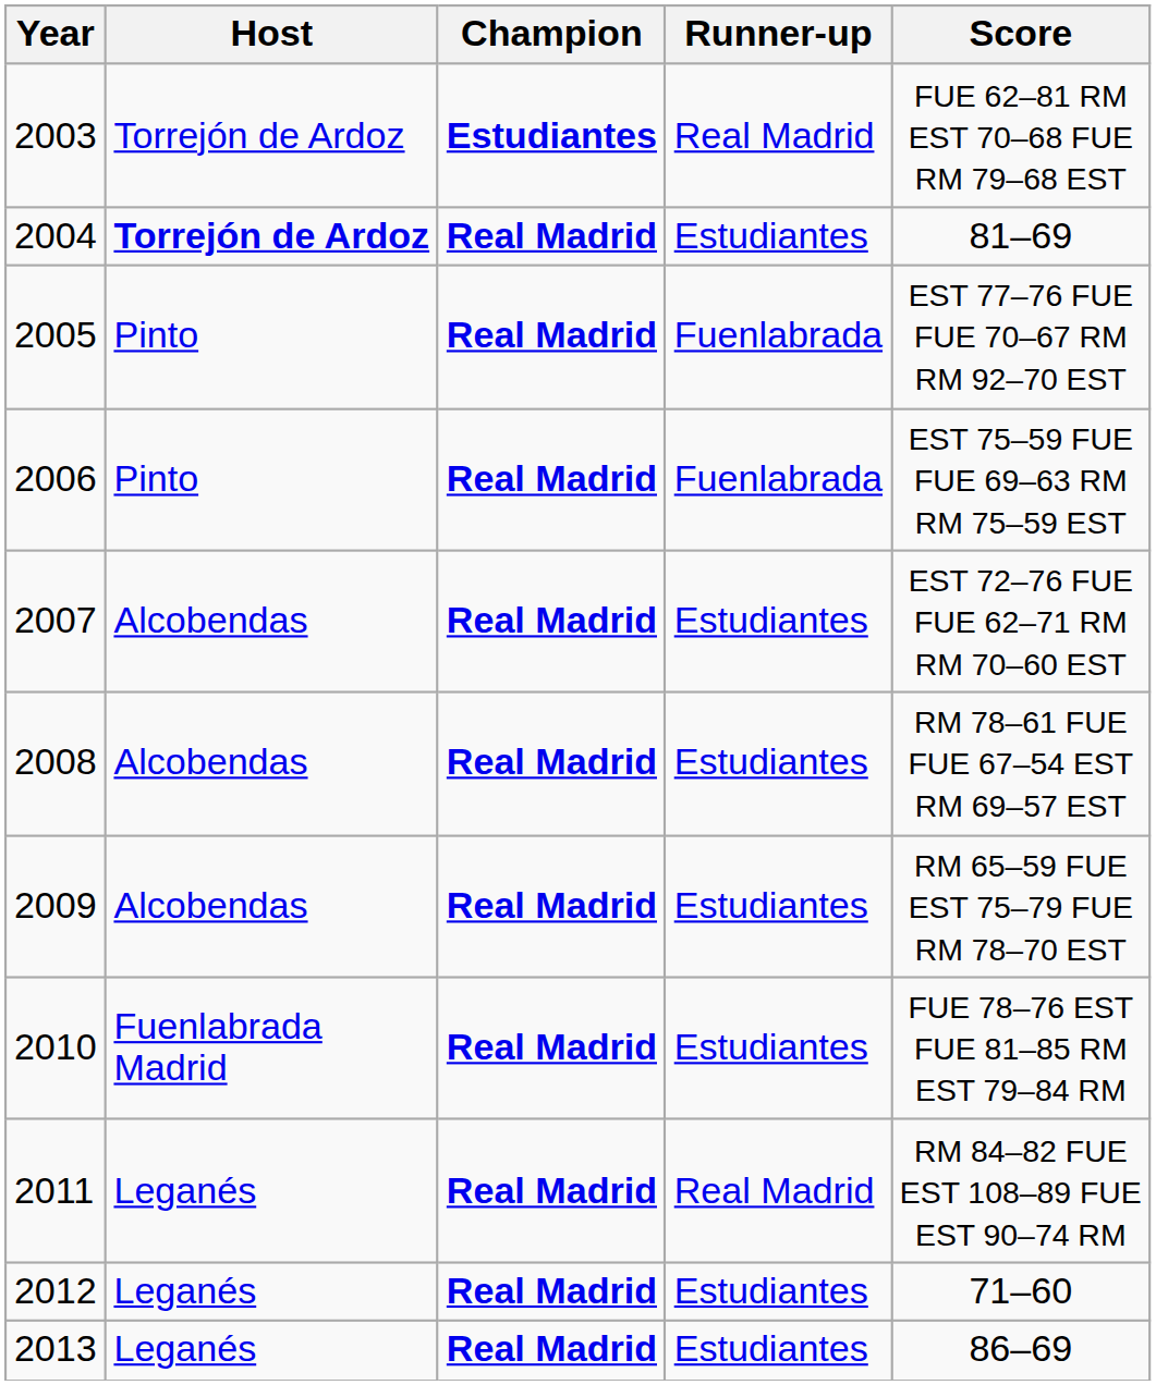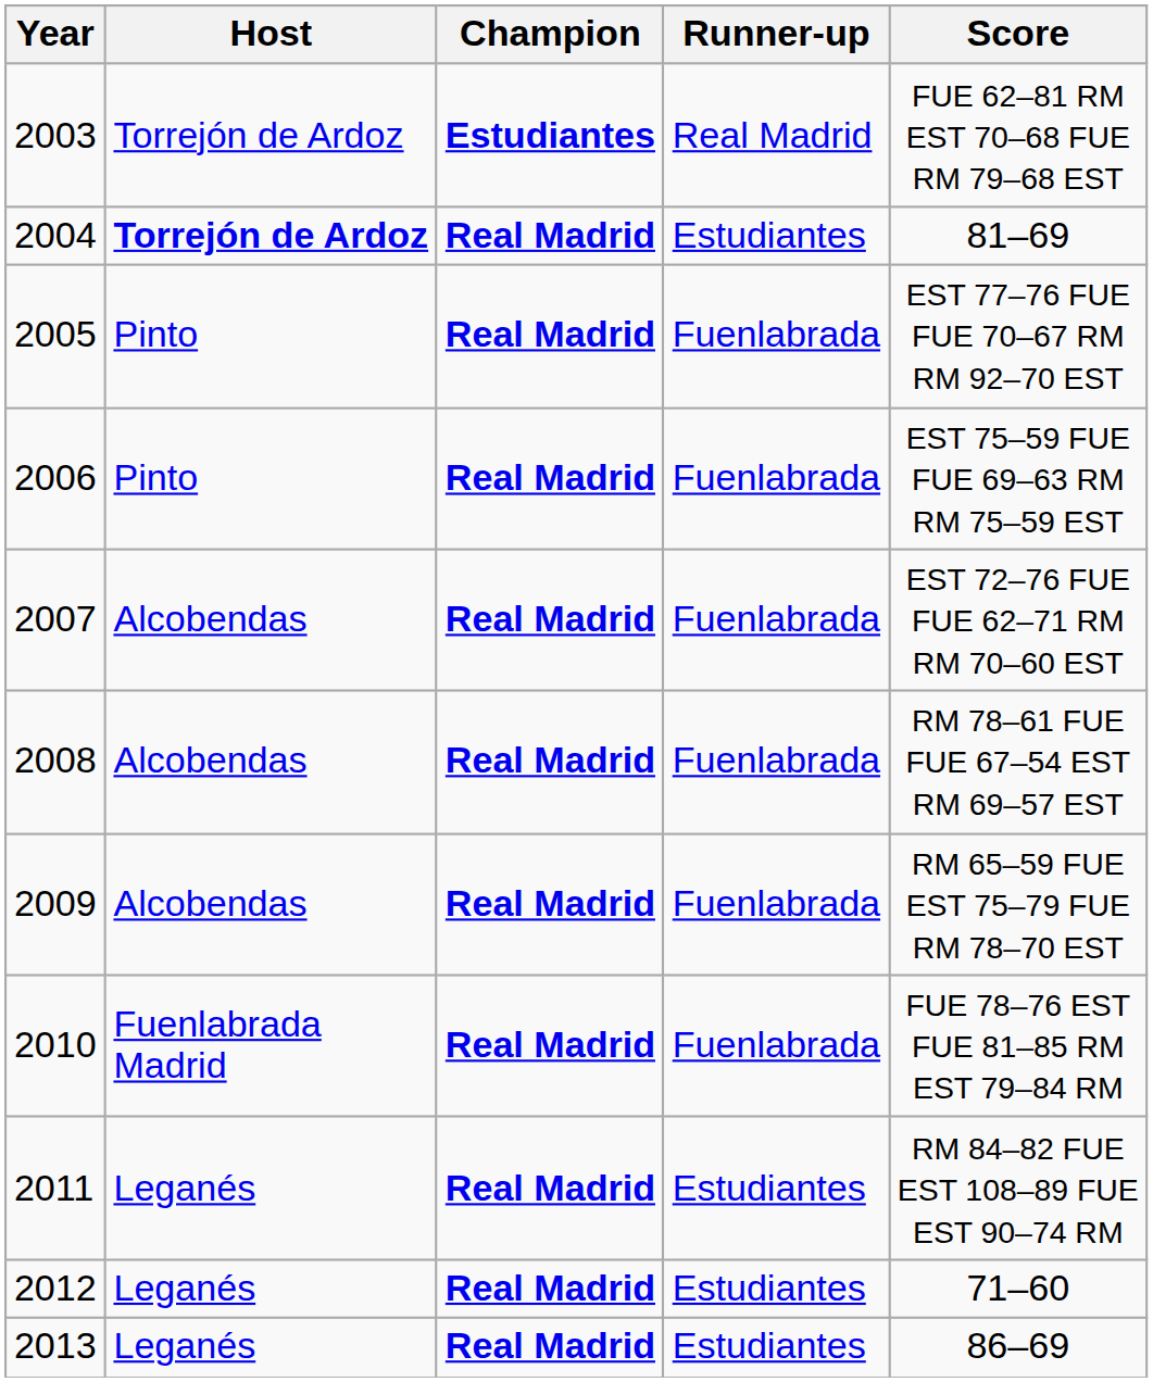2007 | Runner-up: Estudiantes -> Fuenlabrada
2008 | Runner-up: Estudiantes -> Fuenlabrada
2009 | Runner-up: Estudiantes -> Fuenlabrada
2010 | Runner-up: Estudiantes -> Fuenlabrada
2011 | Runner-up: Real Madrid -> Estudiantes
